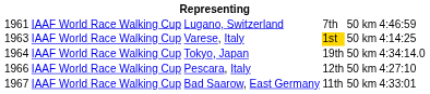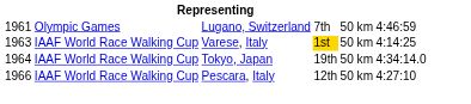Lugano, Switzerland | column 2: IAAF World Race Walking Cup -> Olympic Games
- row: 1967 | IAAF World Race Walking Cup | Bad Saarow, East Germany | 11th | 50 km | 4:33:01
